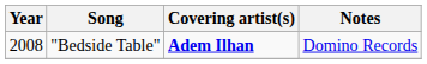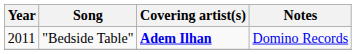"Bedside Table" | Year: 2008 -> 2011
